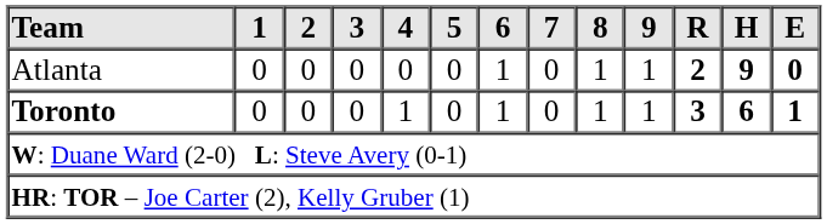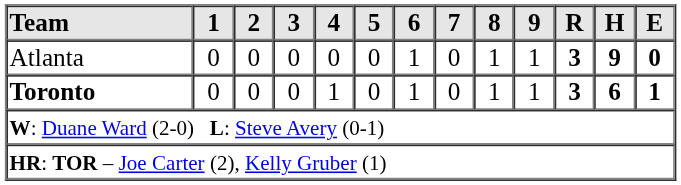Atlanta | R: 2 -> 3
